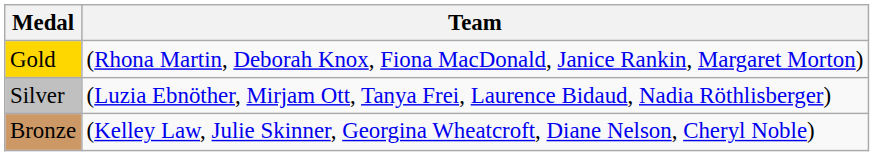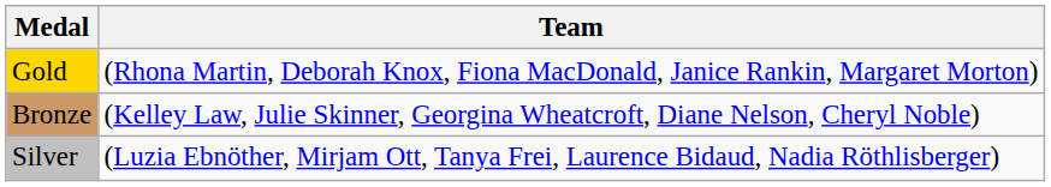rows swapped: Silver <-> Bronze
